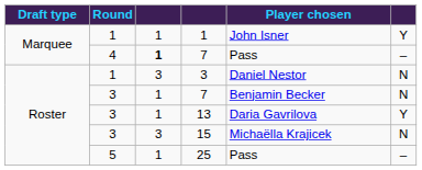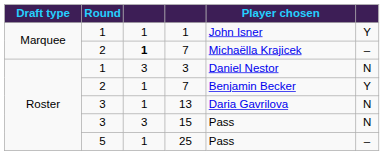Marquee / 7 | Round: 4 -> 2
Marquee / 7 | Player chosen: Pass -> Michaëlla Krajicek
Roster / 7 | Round: 3 -> 2
Roster / 7 | column 6: N -> Y
13 | column 6: Y -> N
15 | Player chosen: Michaëlla Krajicek -> Pass
